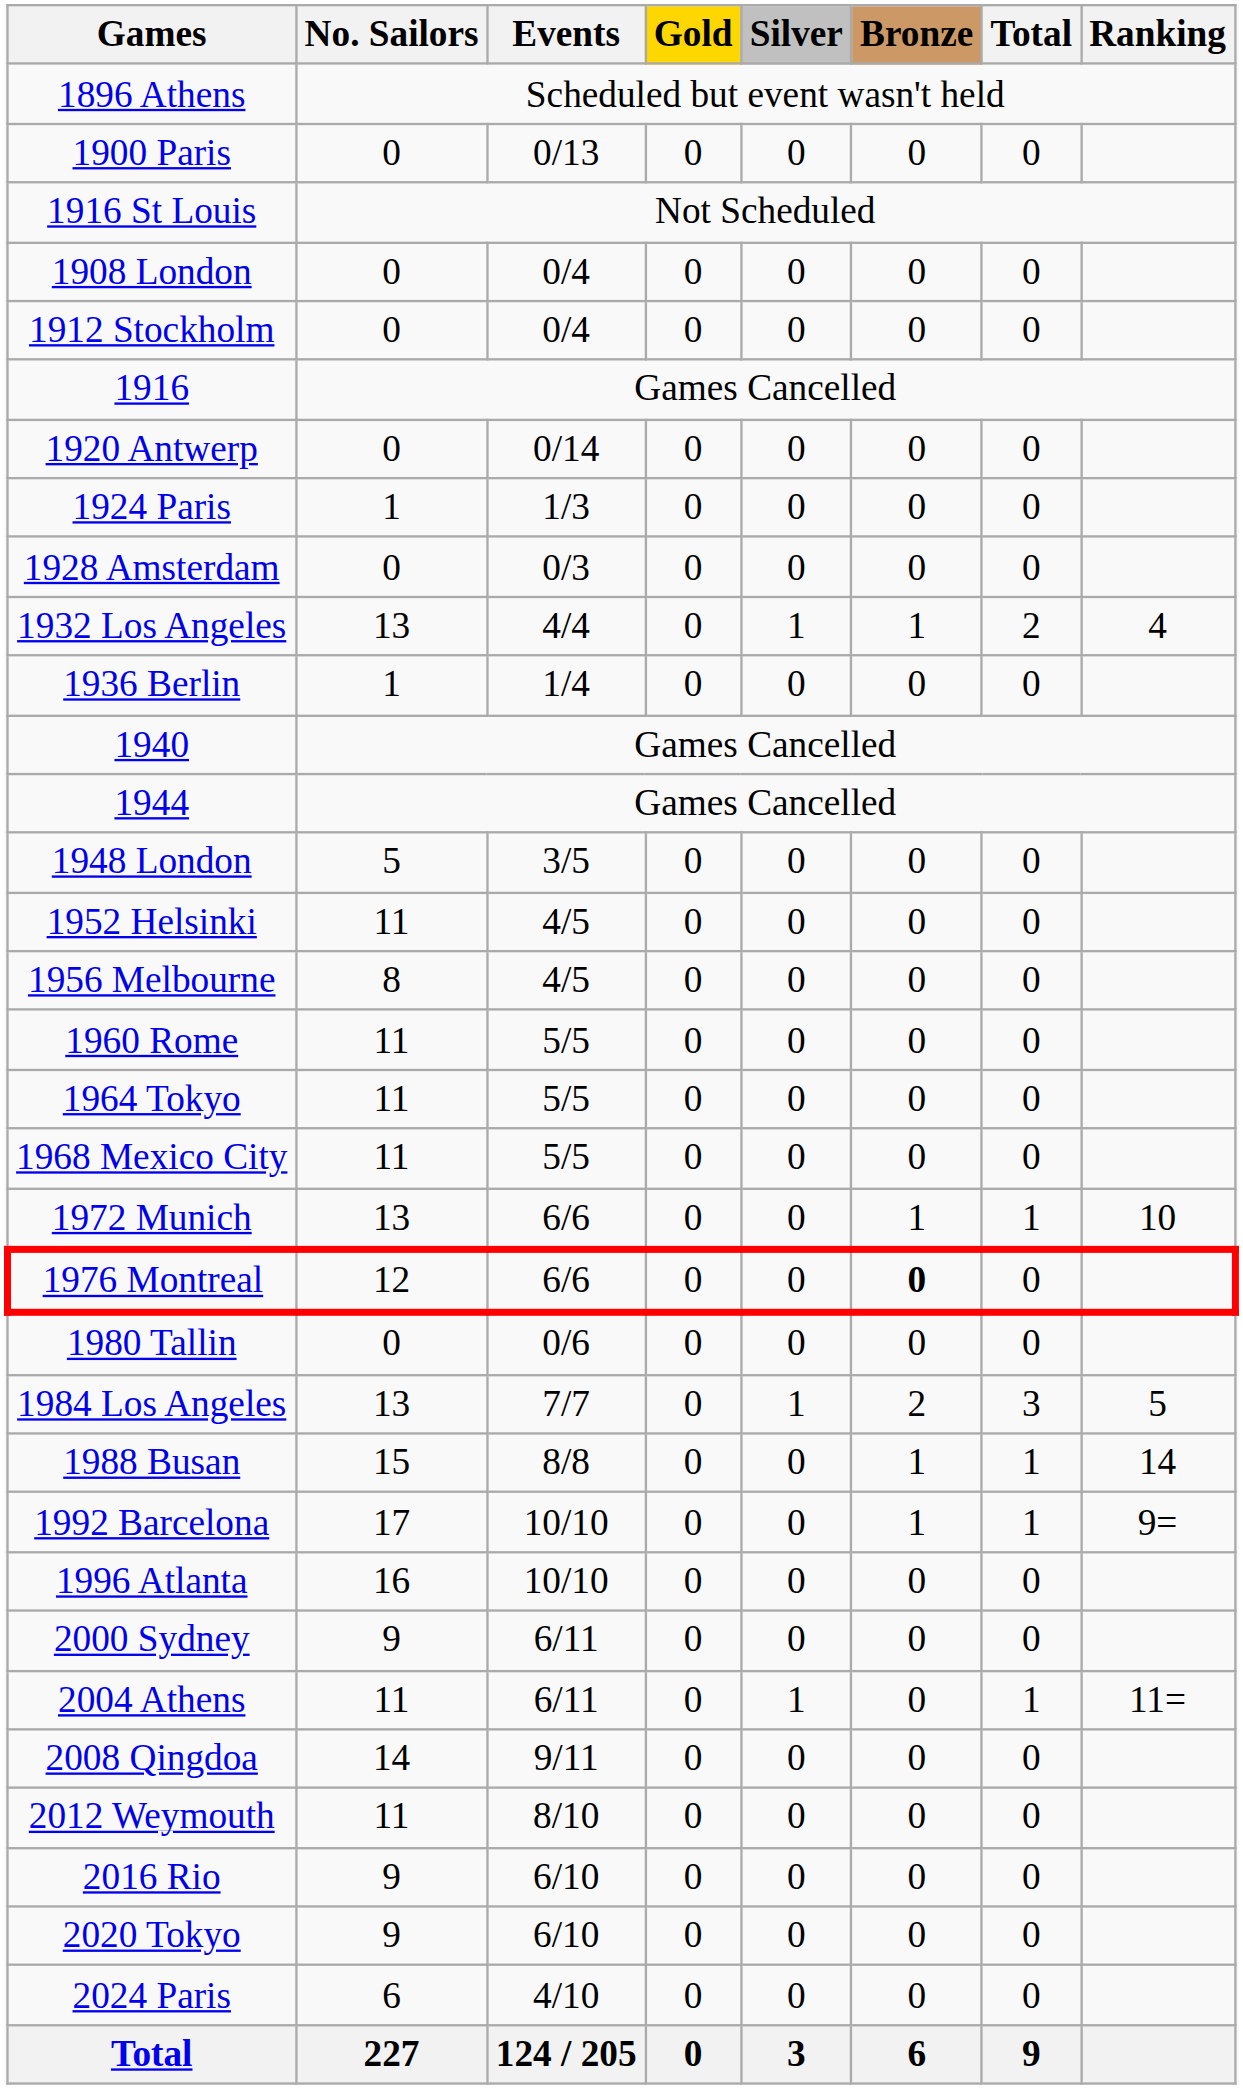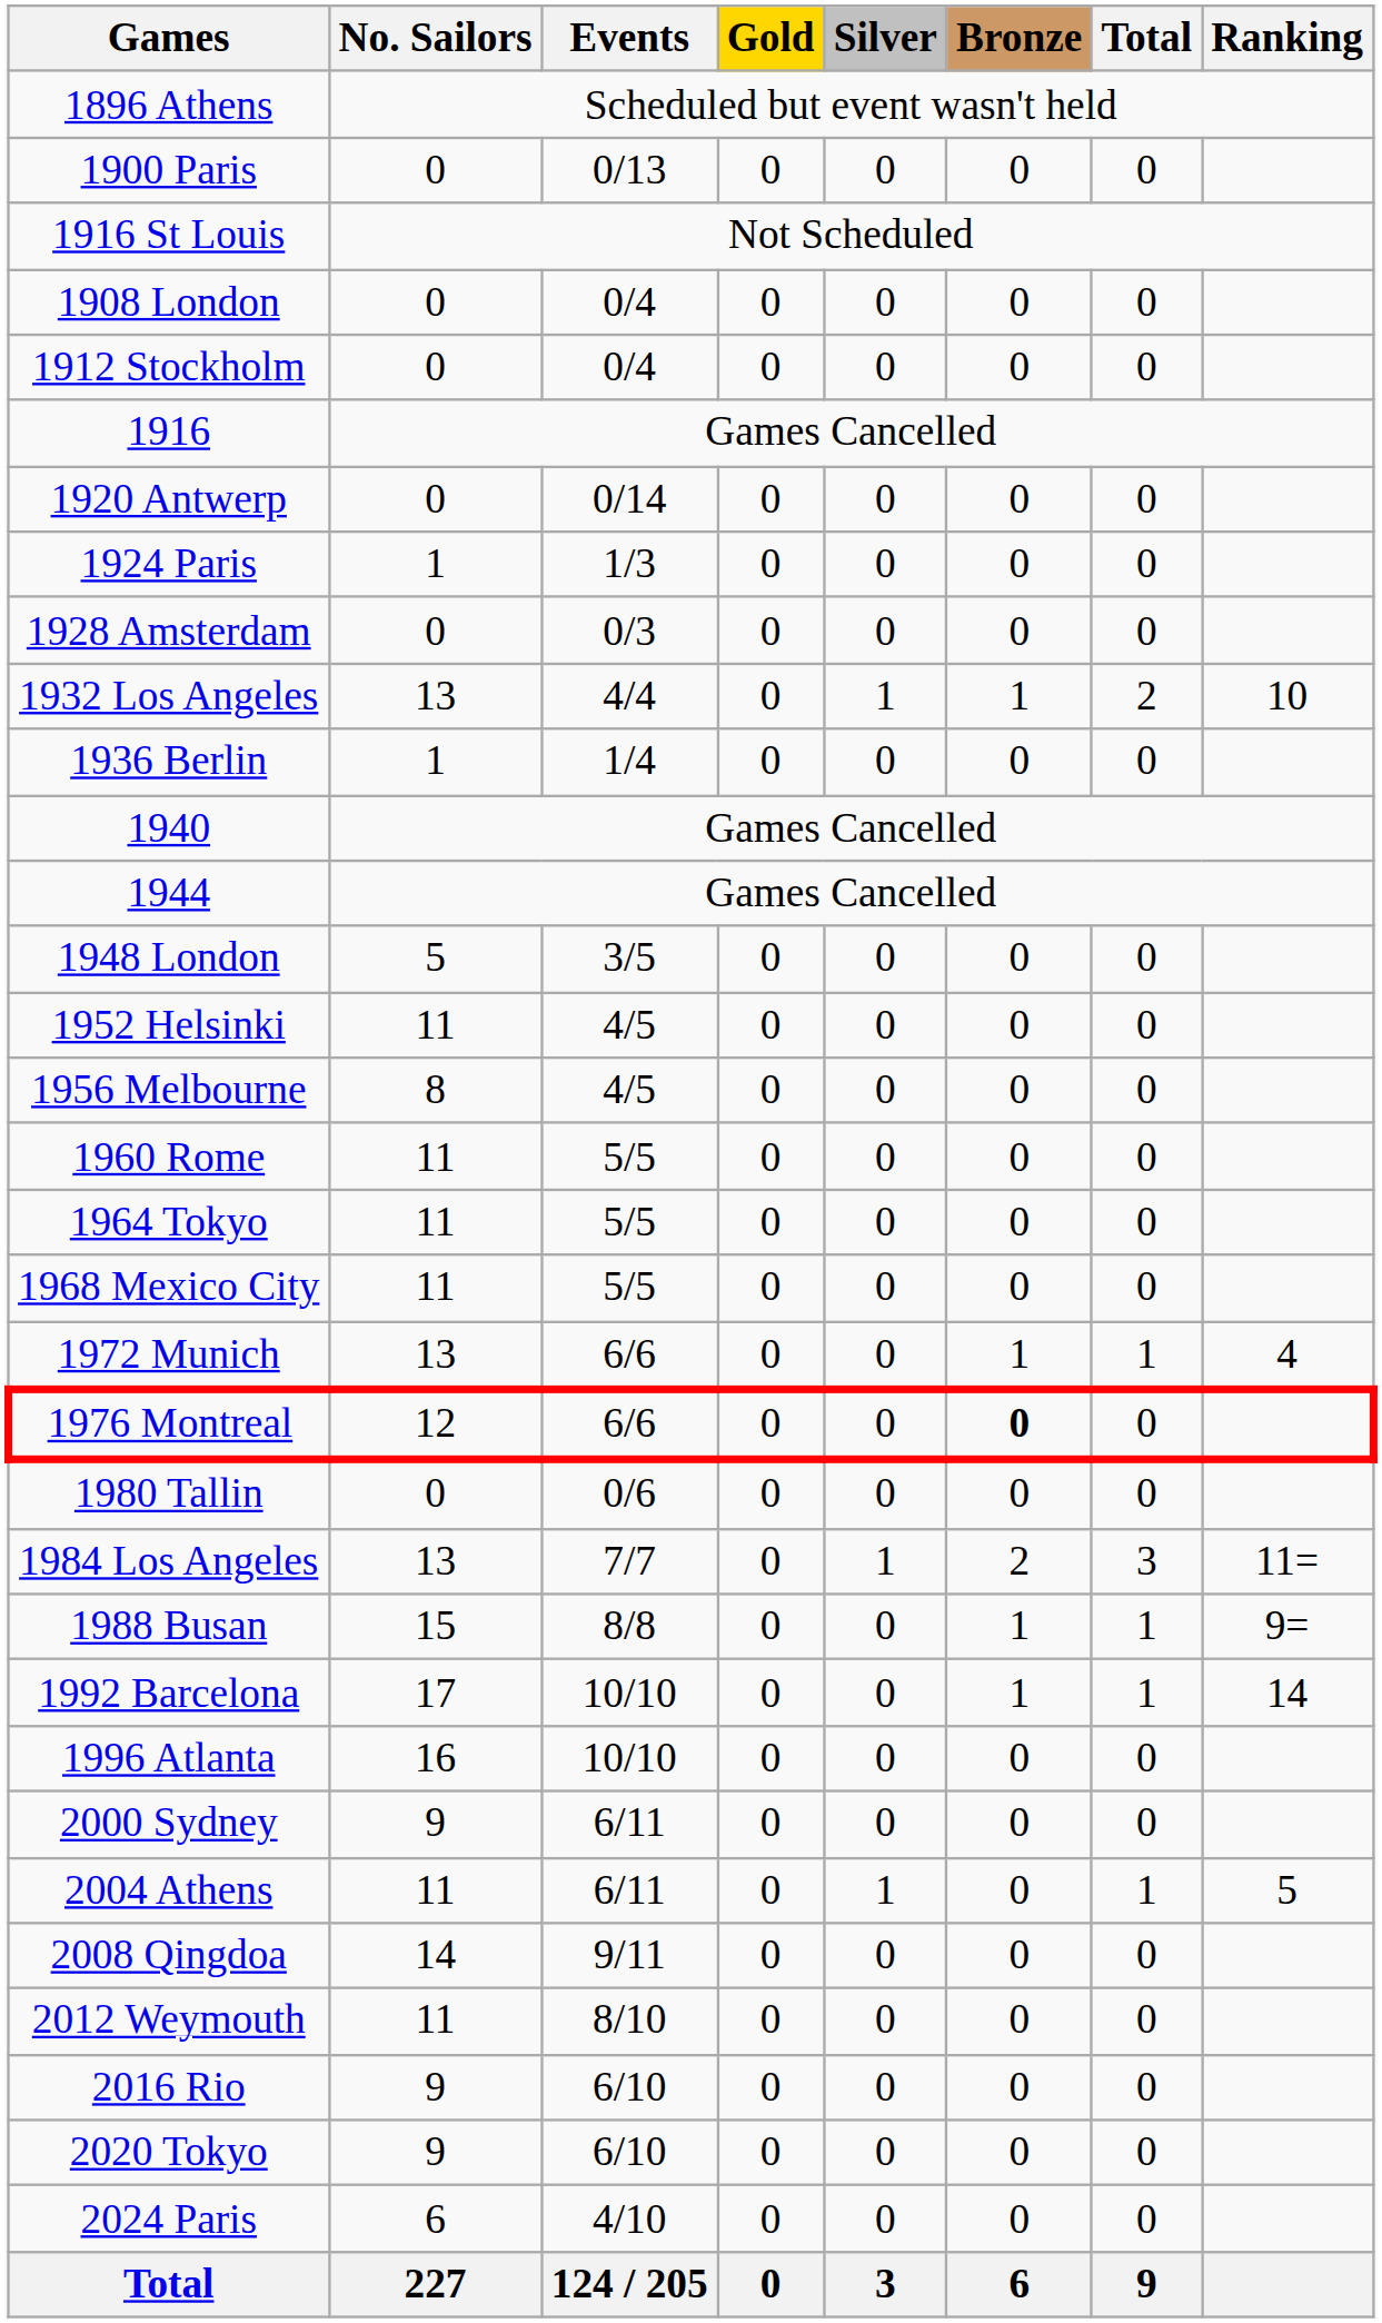1932 Los Angeles | Ranking: 4 -> 10
1972 Munich | Ranking: 10 -> 4
1984 Los Angeles | Ranking: 5 -> 11=
1988 Busan | Ranking: 14 -> 9=
1992 Barcelona | Ranking: 9= -> 14
2004 Athens | Ranking: 11= -> 5
